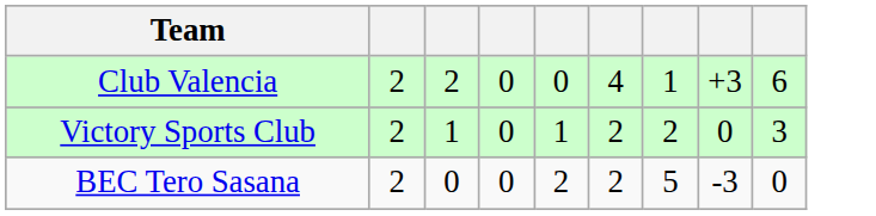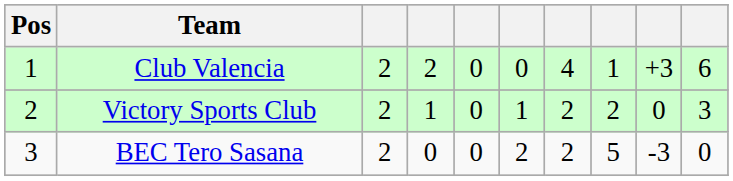+ column: Pos | 1 | 2 | 3
